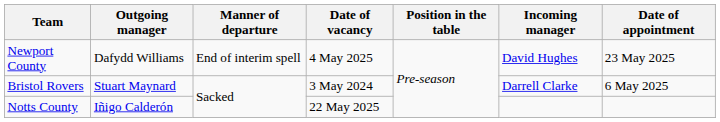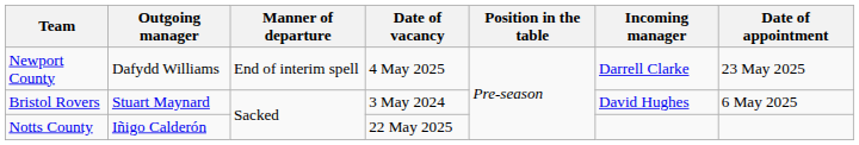Newport County | Incoming manager: David Hughes -> Darrell Clarke
Bristol Rovers | Incoming manager: Darrell Clarke -> David Hughes
